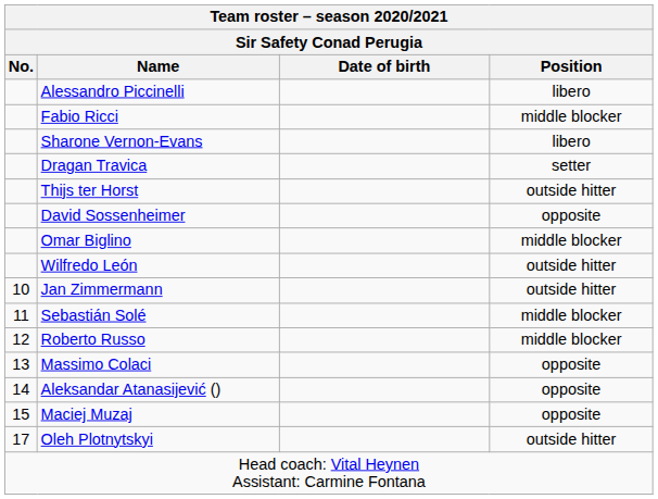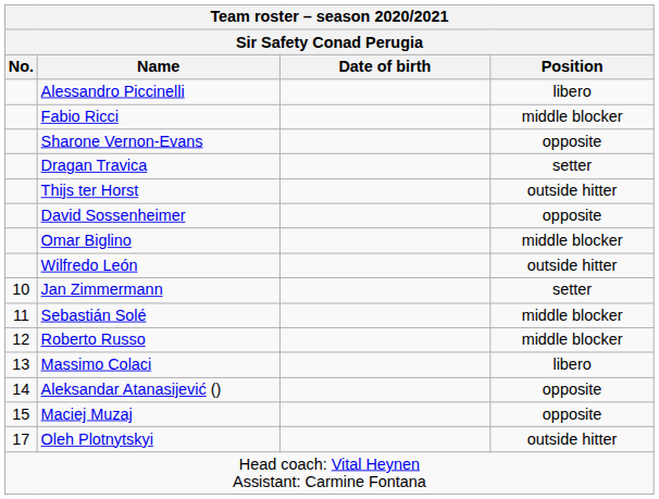Sharone Vernon-Evans | Position: libero -> opposite
Jan Zimmermann | Position: outside hitter -> setter
Massimo Colaci | Position: opposite -> libero
